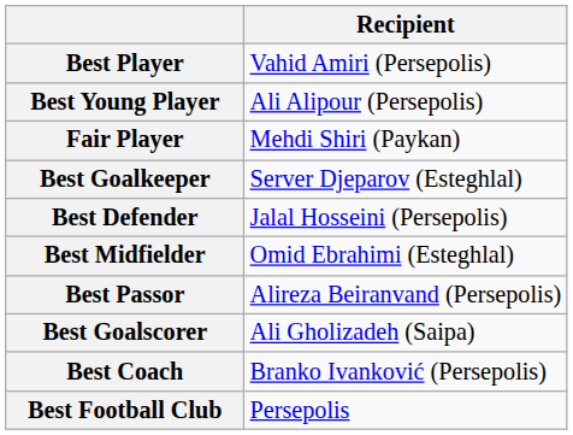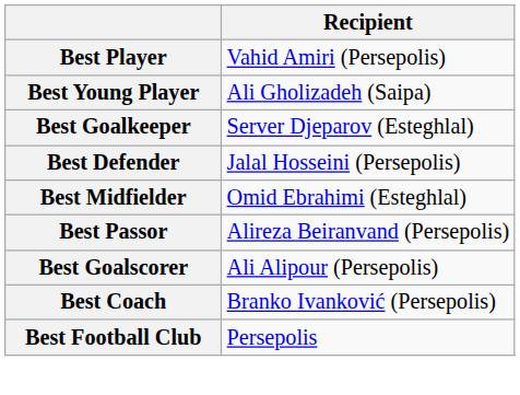Best Young Player | Recipient: Ali Alipour (Persepolis) -> Ali Gholizadeh (Saipa)
- row: Fair Player | Mehdi Shiri (Paykan)
Best Goalscorer | Recipient: Ali Gholizadeh (Saipa) -> Ali Alipour (Persepolis)
